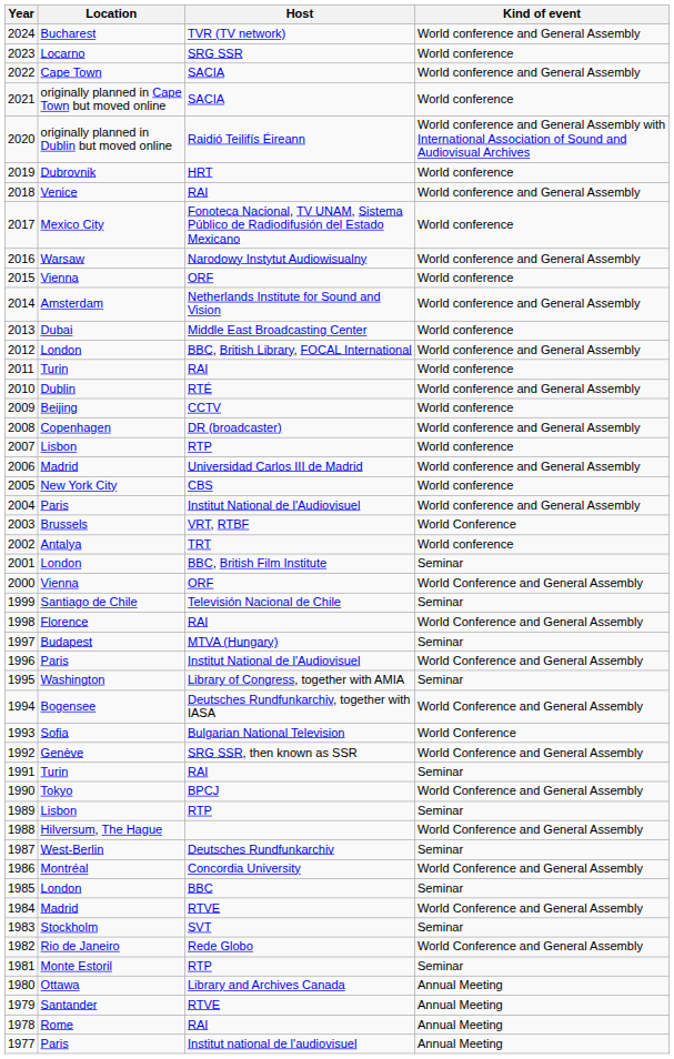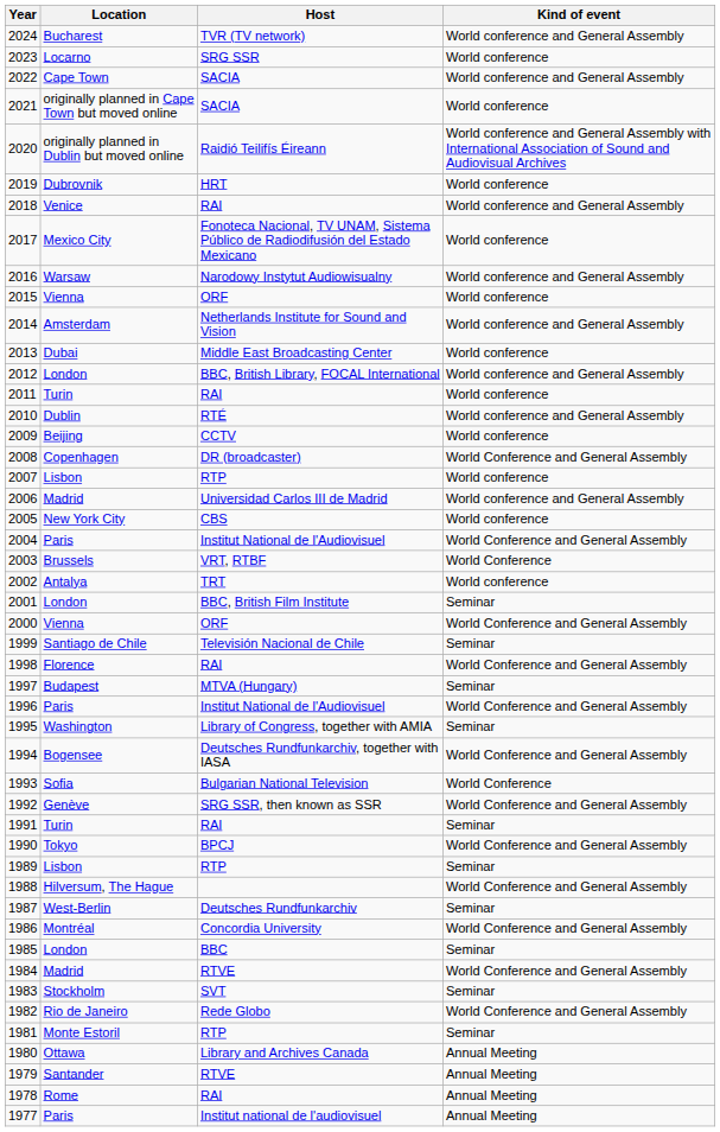2008 | Kind of event: World conference and General Assembly -> World Conference and General Assembly
2004 | Kind of event: World conference and General Assembly -> World Conference and General Assembly
